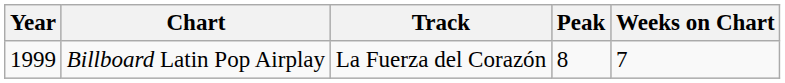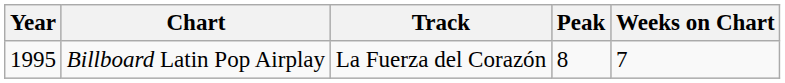Billboard Latin Pop Airplay | Year: 1999 -> 1995
